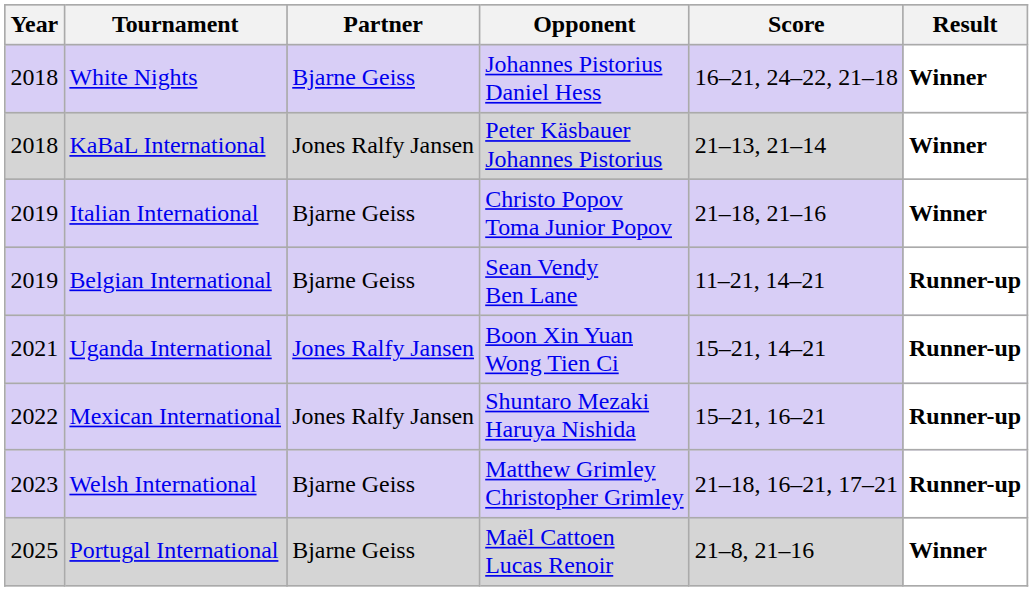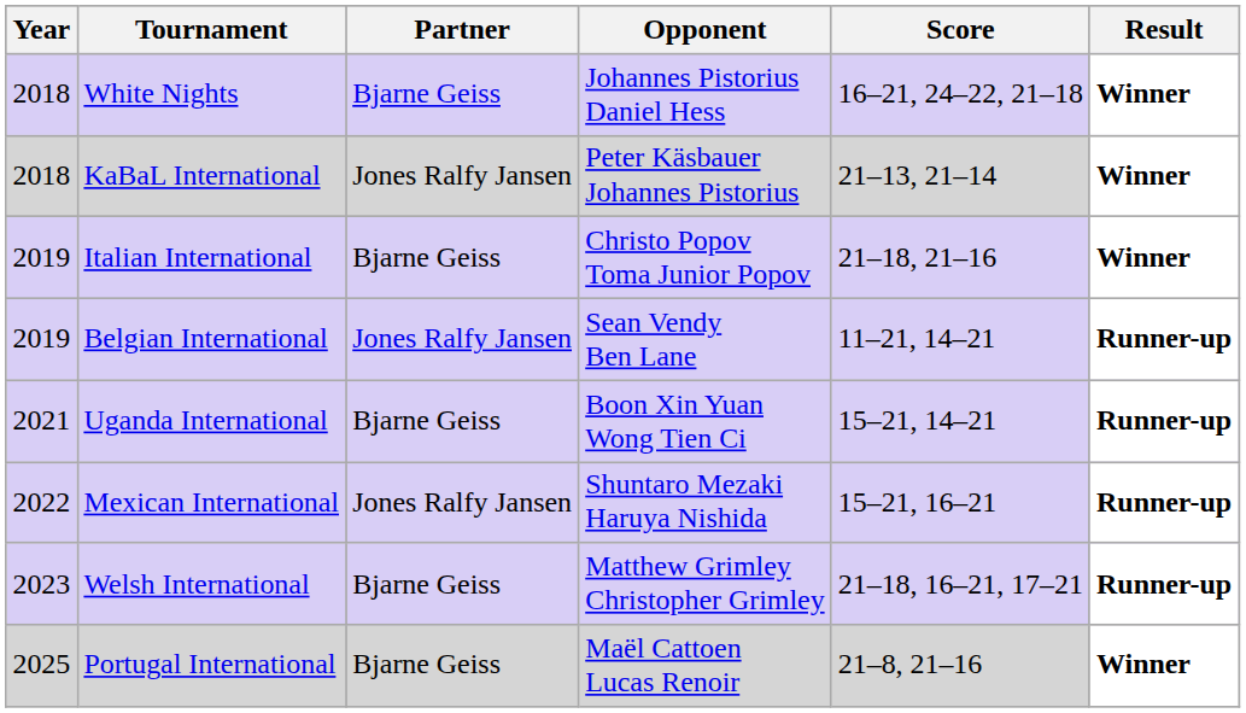Belgian International | Partner: Bjarne Geiss -> Jones Ralfy Jansen
Uganda International | Partner: Jones Ralfy Jansen -> Bjarne Geiss
